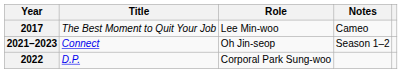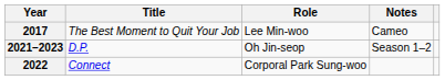2021–2023 | Title: Connect -> D.P.
2022 | Title: D.P. -> Connect
